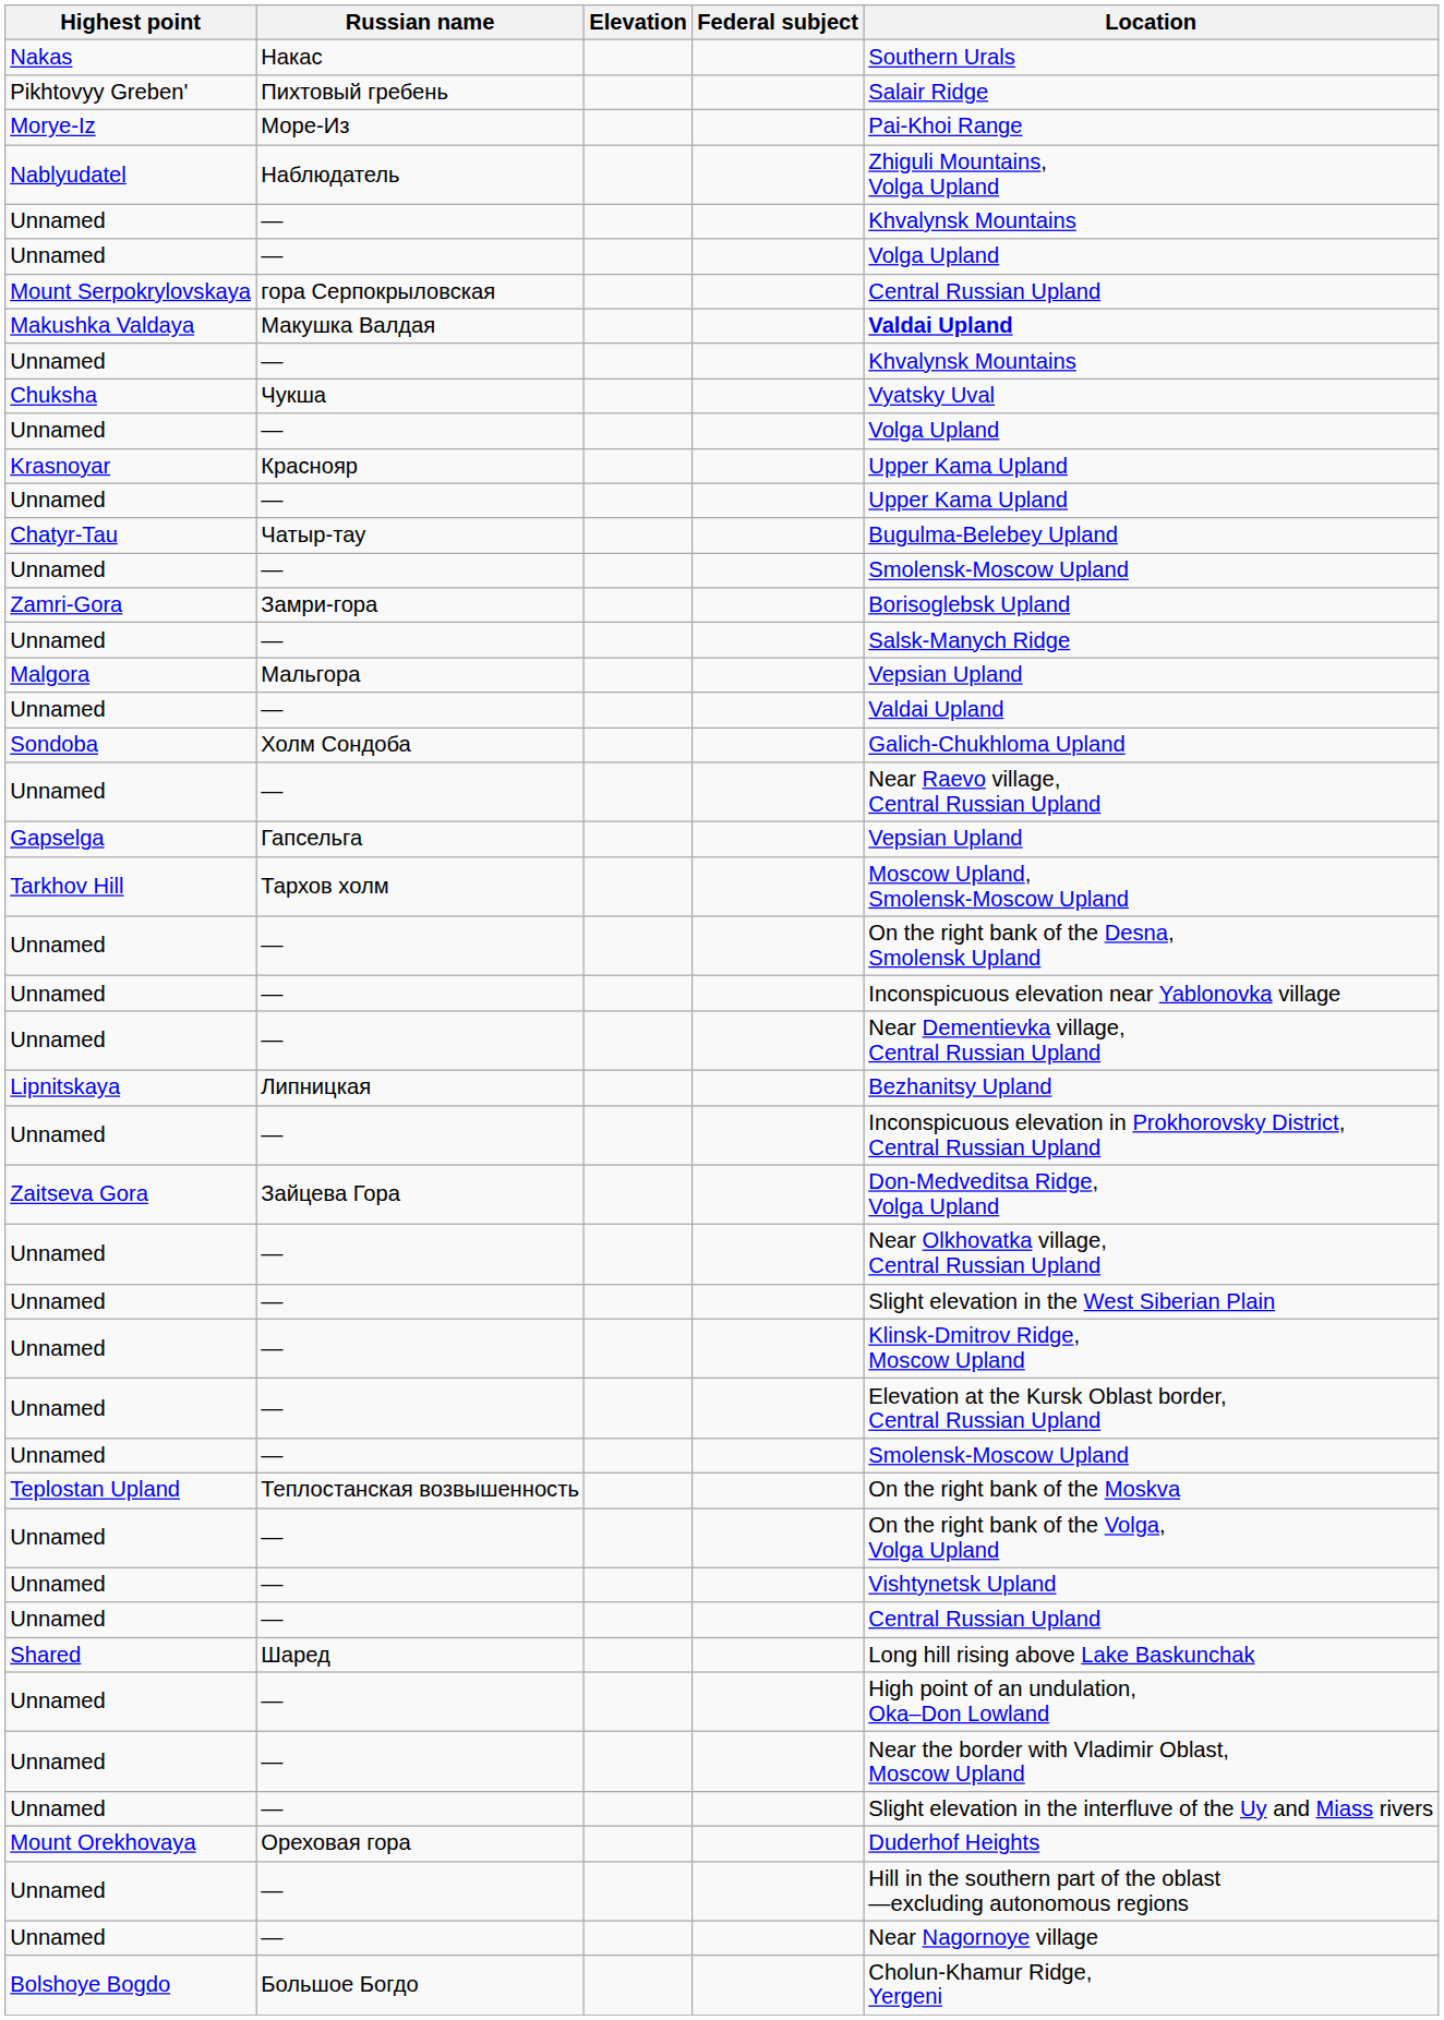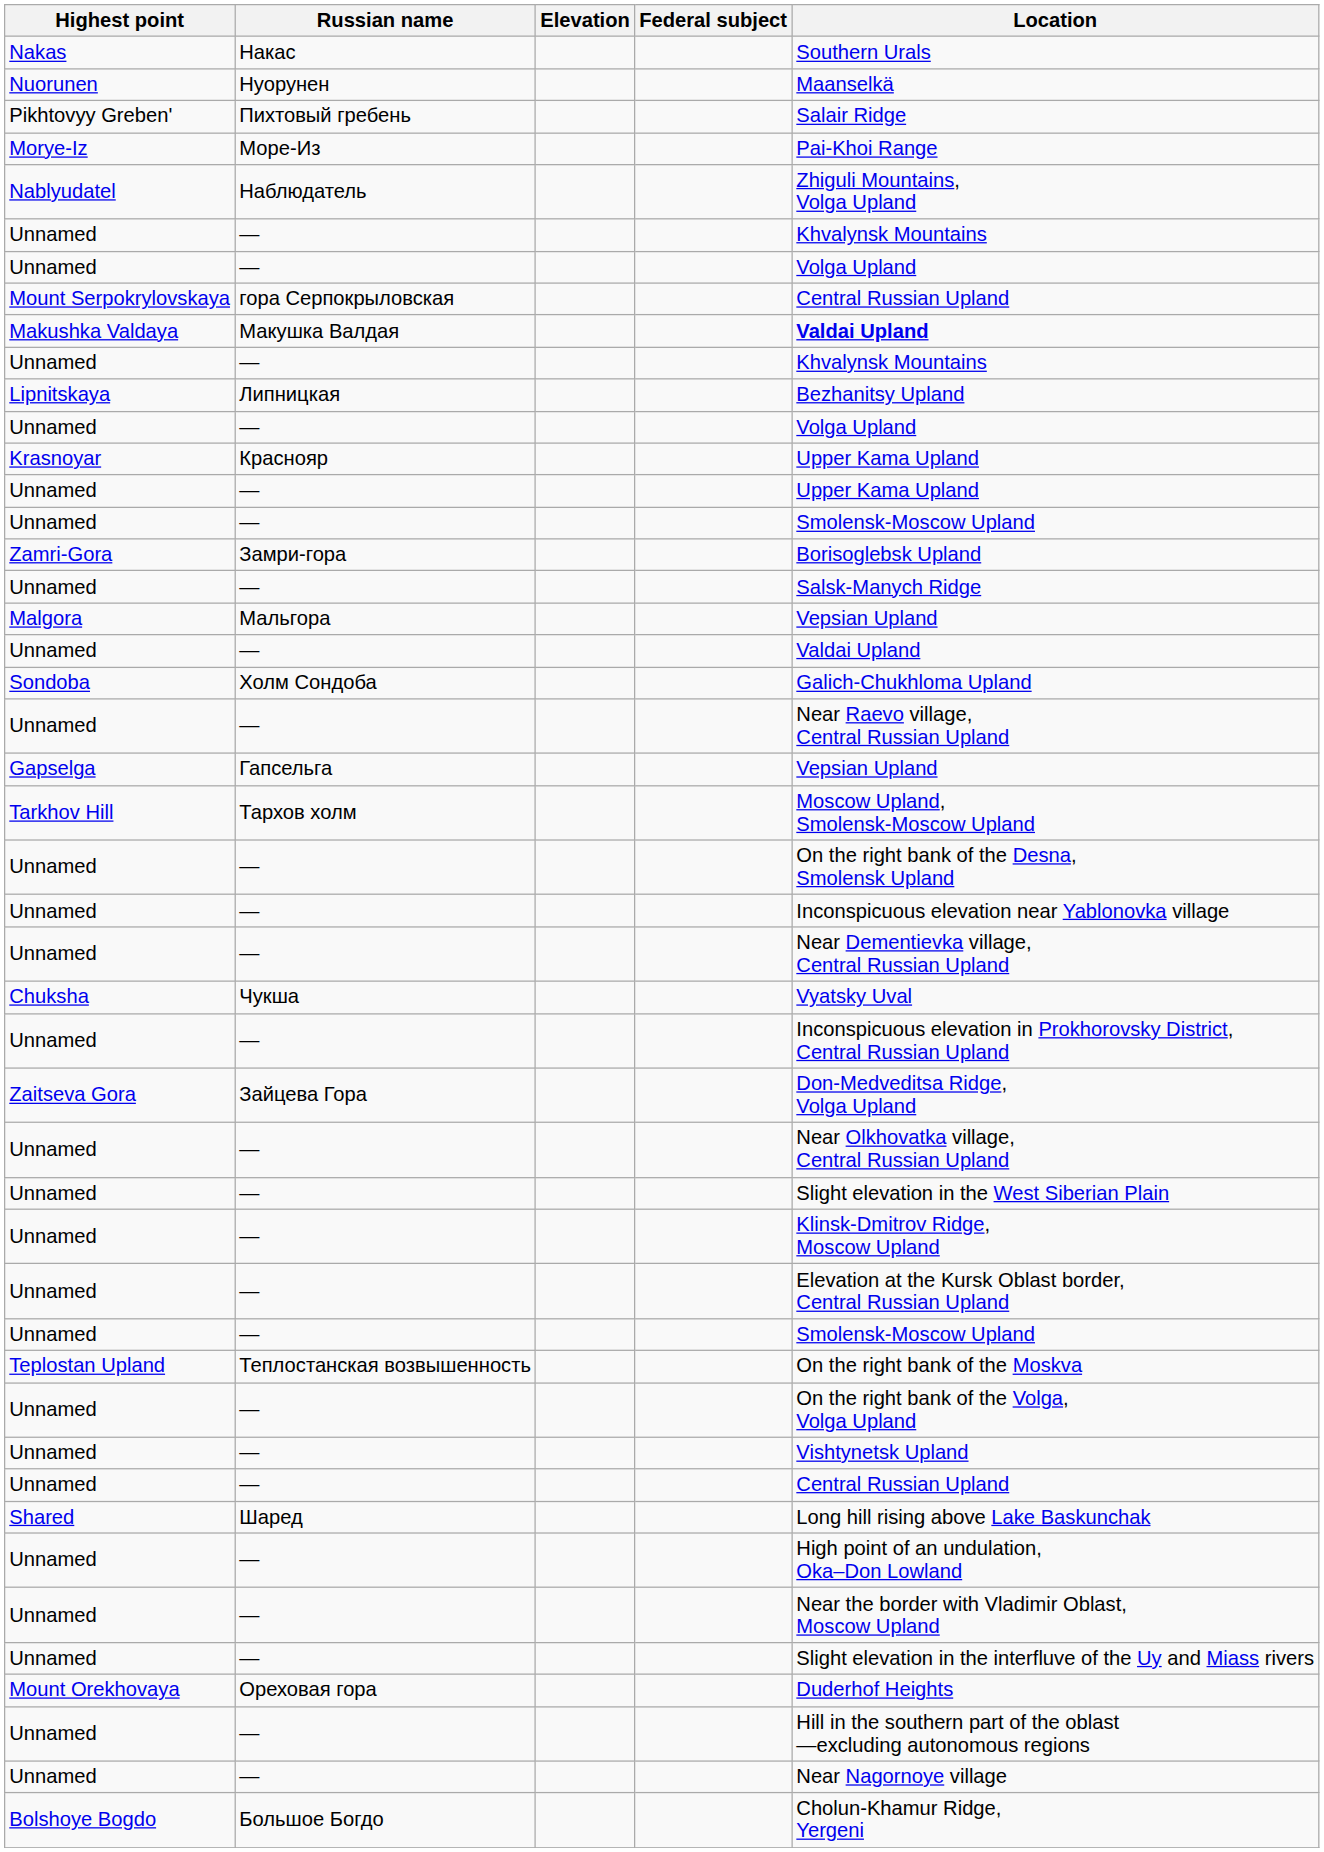+ row: Nuorunen | Нуорунен | Maanselkä
rows swapped: Lipnitskaya <-> Chuksha
- row: Chatyr-Tau | Чатыр-тау | Bugulma-Belebey Upland
